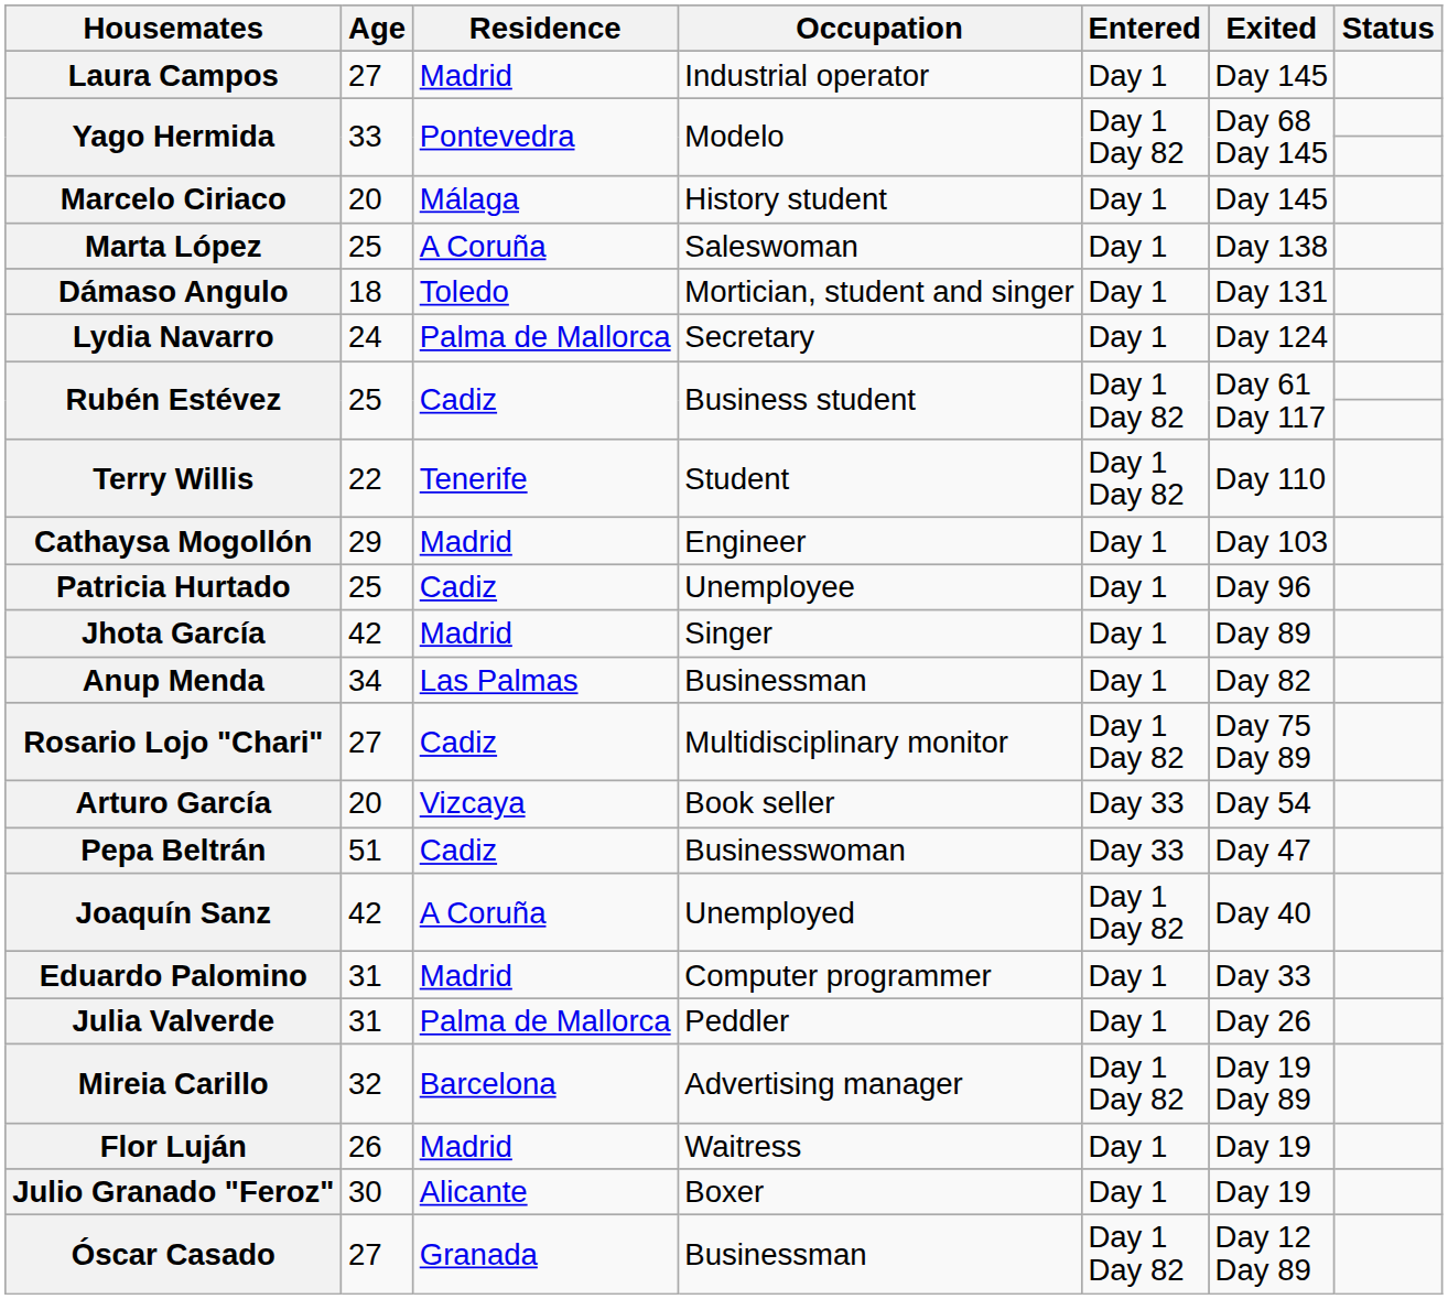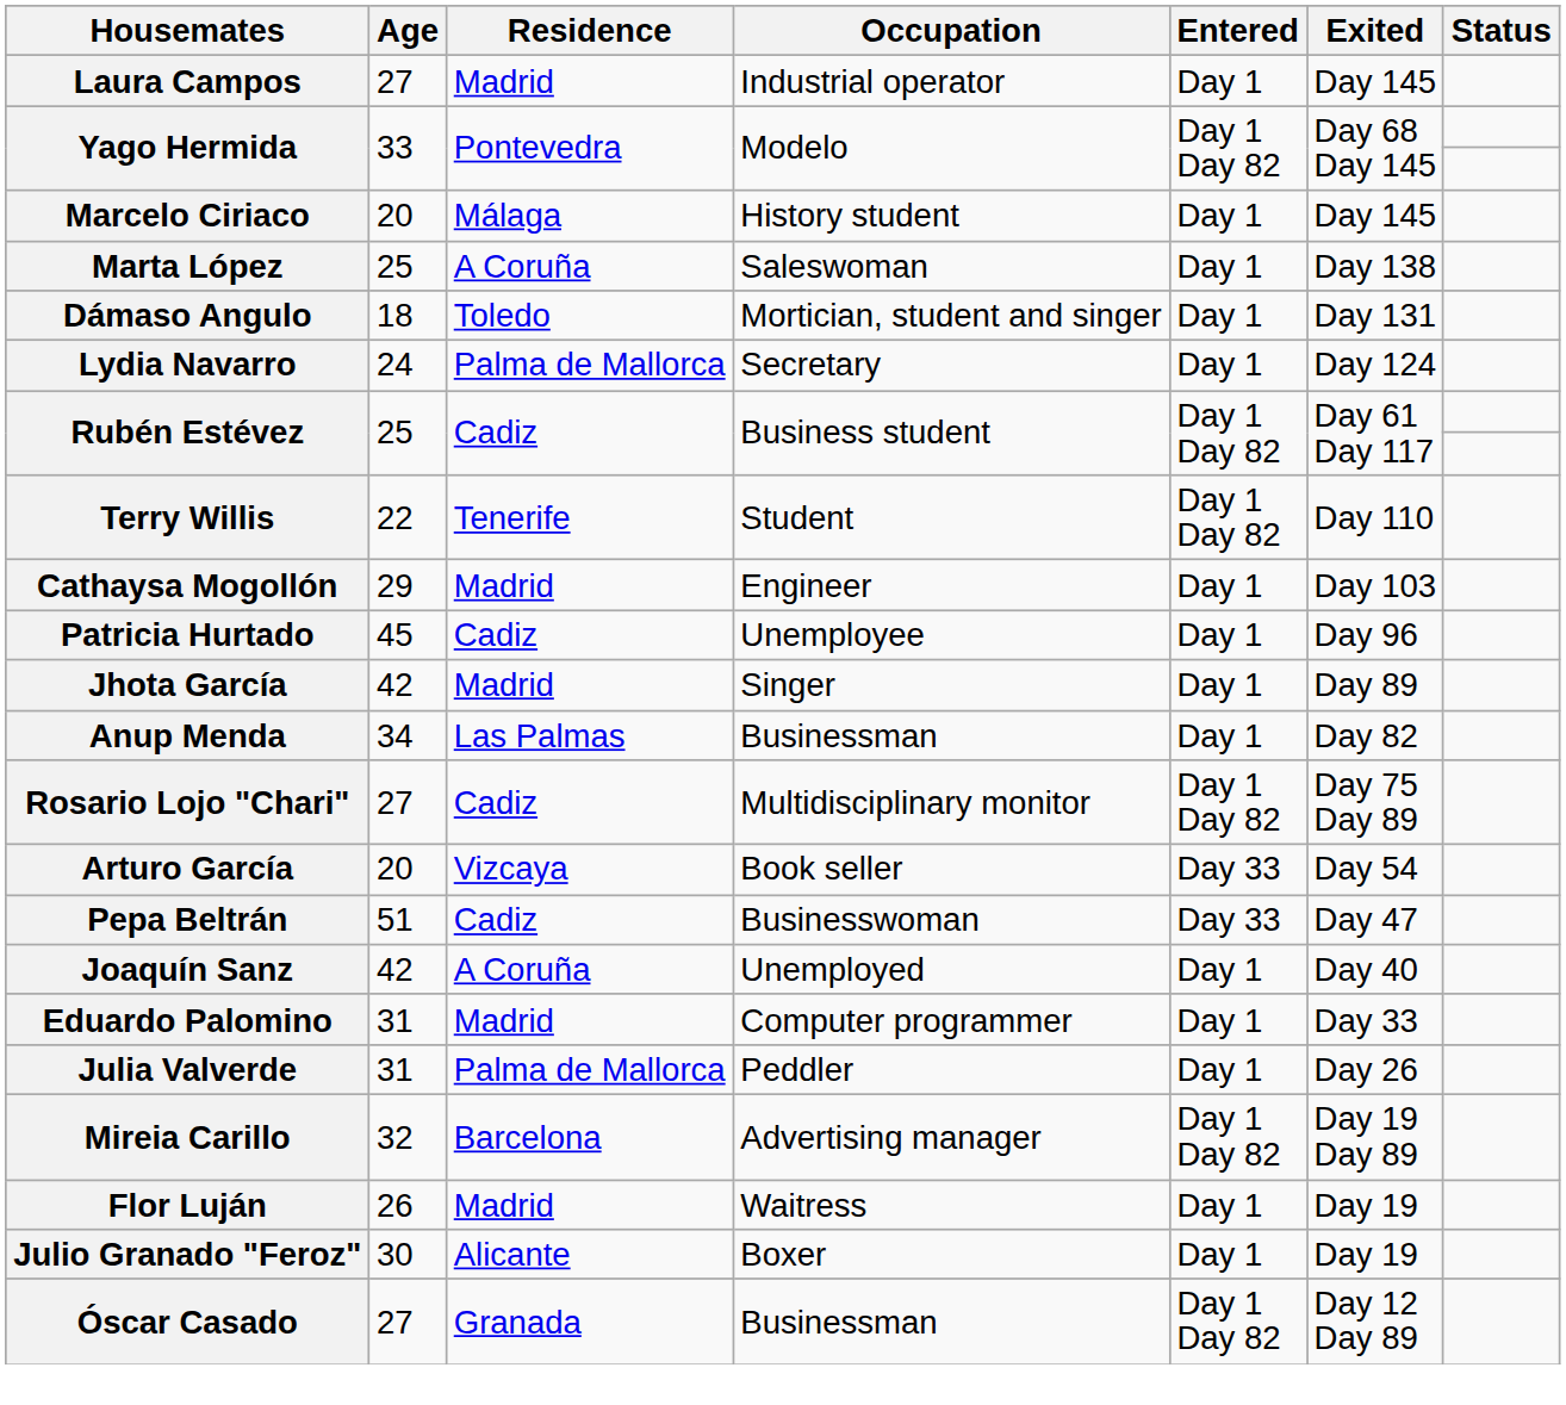Patricia Hurtado | Age: 25 -> 45
Joaquín Sanz | Entered: Day 1 Day 82 -> Day 1
